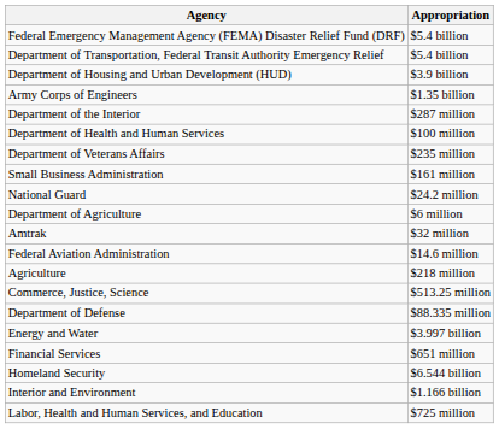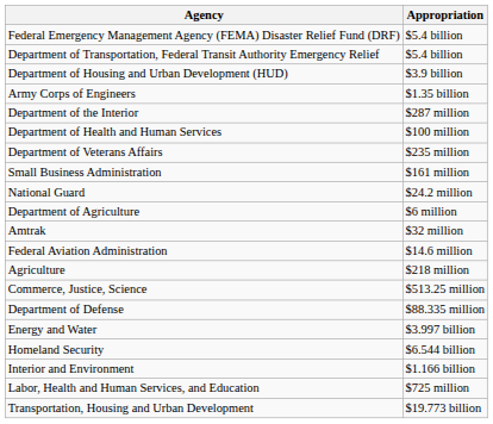- row: Financial Services | $651 million
+ row: Transportation, Housing and Urban Development | $19.773 billion
